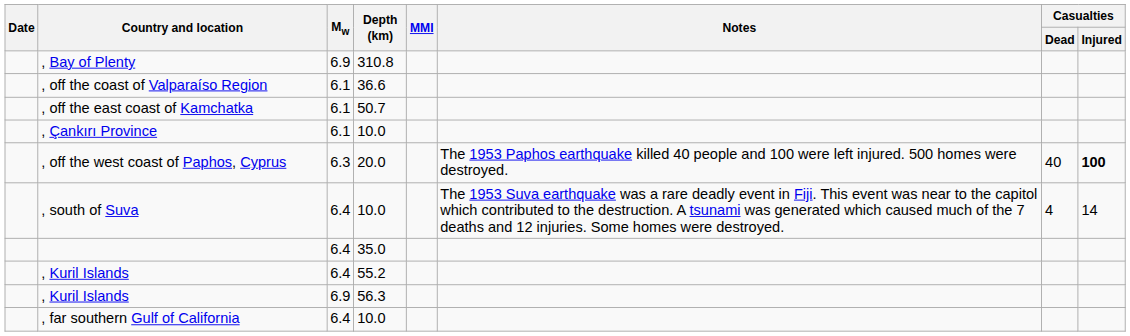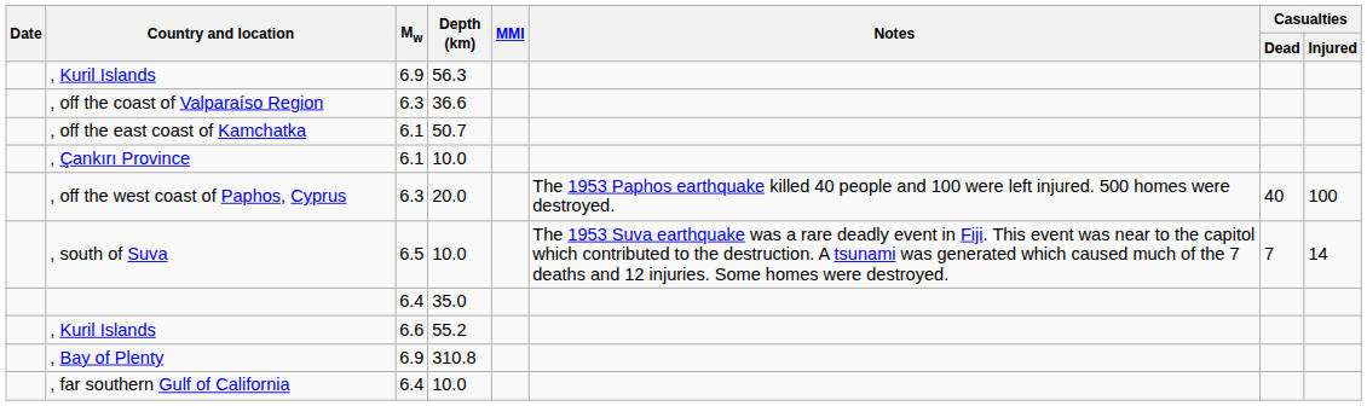rows swapped: , Kuril Islands / 56.3 <-> , Bay of Plenty
, off the coast of Valparaíso Region | Mw: 6.1 -> 6.3
, off the west coast of Paphos, Cyprus | Casualties / Injured: bold -> normal
, south of Suva | Mw: 6.4 -> 6.5
, south of Suva | Casualties / Dead: 4 -> 7
, Kuril Islands / 55.2 | Mw: 6.4 -> 6.6
